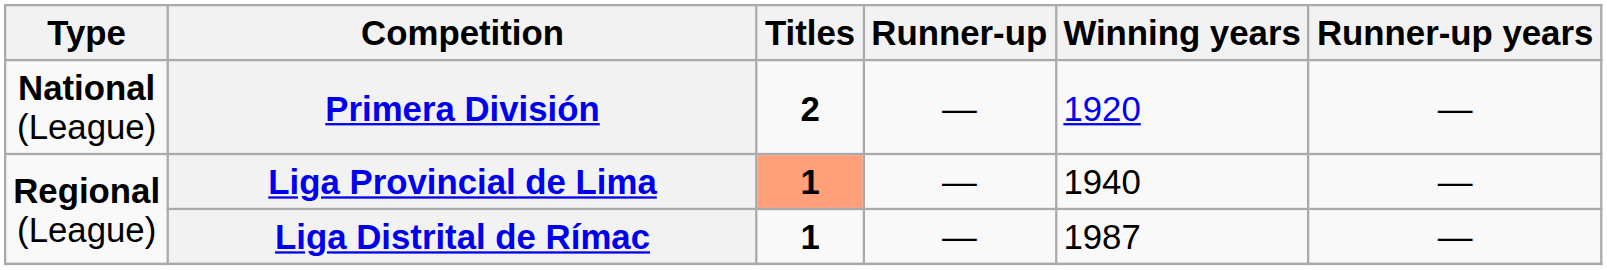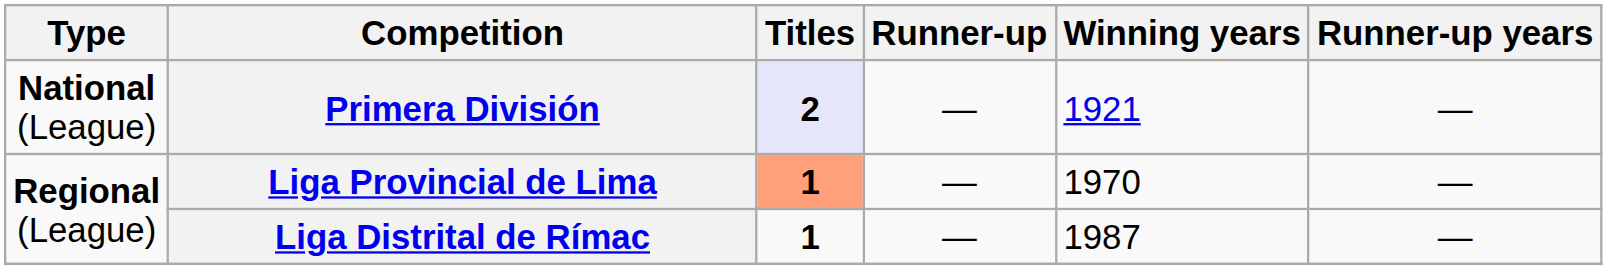Primera División | Titles: no background -> lavender background
Primera División | Winning years: 1920 -> 1921
Liga Provincial de Lima | Winning years: 1940 -> 1970
